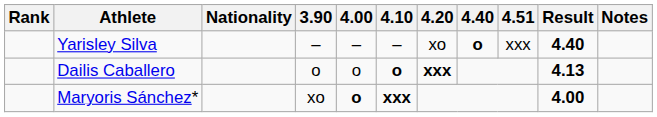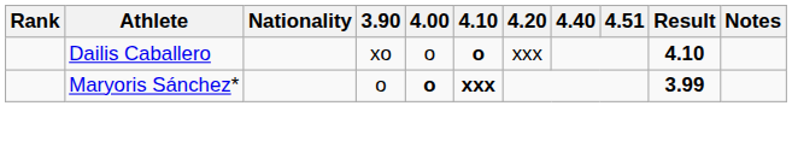- row: Yarisley Silva | – | – | – | xo | o | xxx | 4.40
Dailis Caballero | 3.90: o -> xo
Dailis Caballero | 4.20: bold -> normal
Dailis Caballero | Result: 4.13 -> 4.10
Maryoris Sánchez* | 3.90: xo -> o
Maryoris Sánchez* | Result: 4.00 -> 3.99
